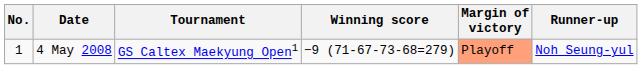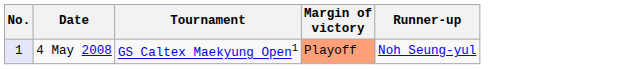- column: Winning score | −9 (71-67-73-68=279)
4 May 2008 | No.: no background -> lavender background
